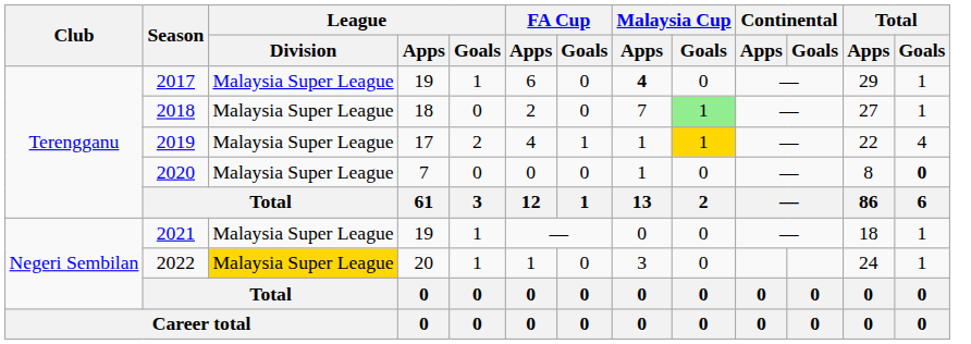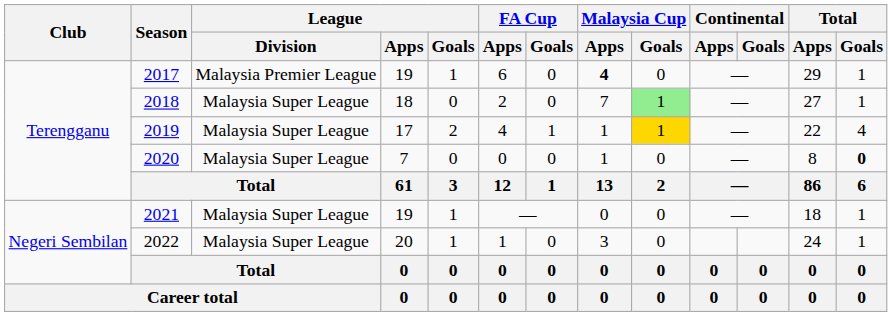2017 | League / Division: Malaysia Super League -> Malaysia Premier League
2022 | League / Division: gold background -> no background
